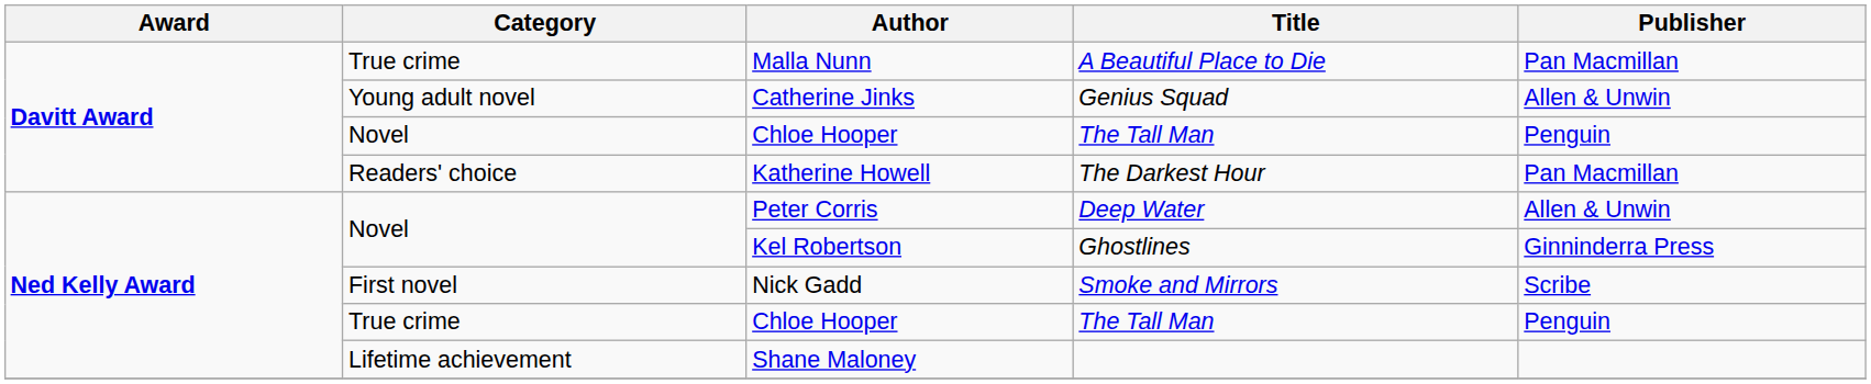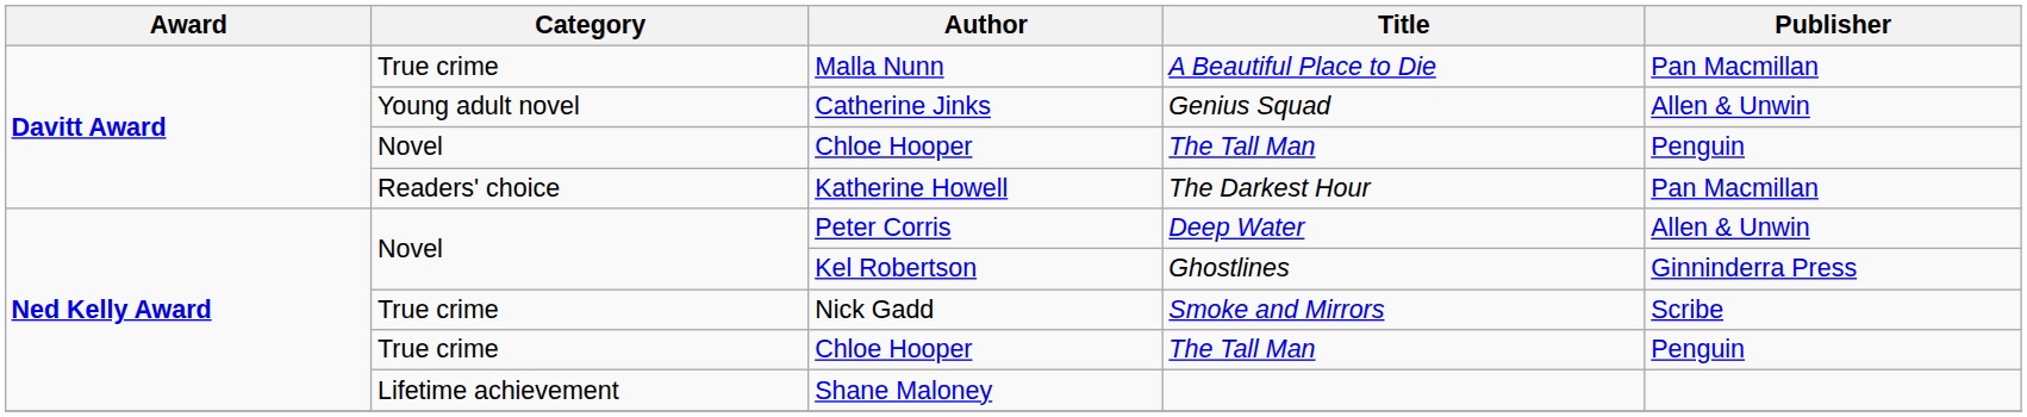Nick Gadd | Category: First novel -> True crime
